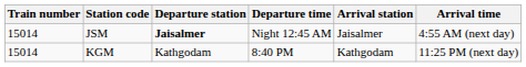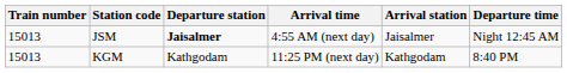columns swapped: Departure time <-> Arrival time
JSM | Train number: 15014 -> 15013
KGM | Train number: 15014 -> 15013
